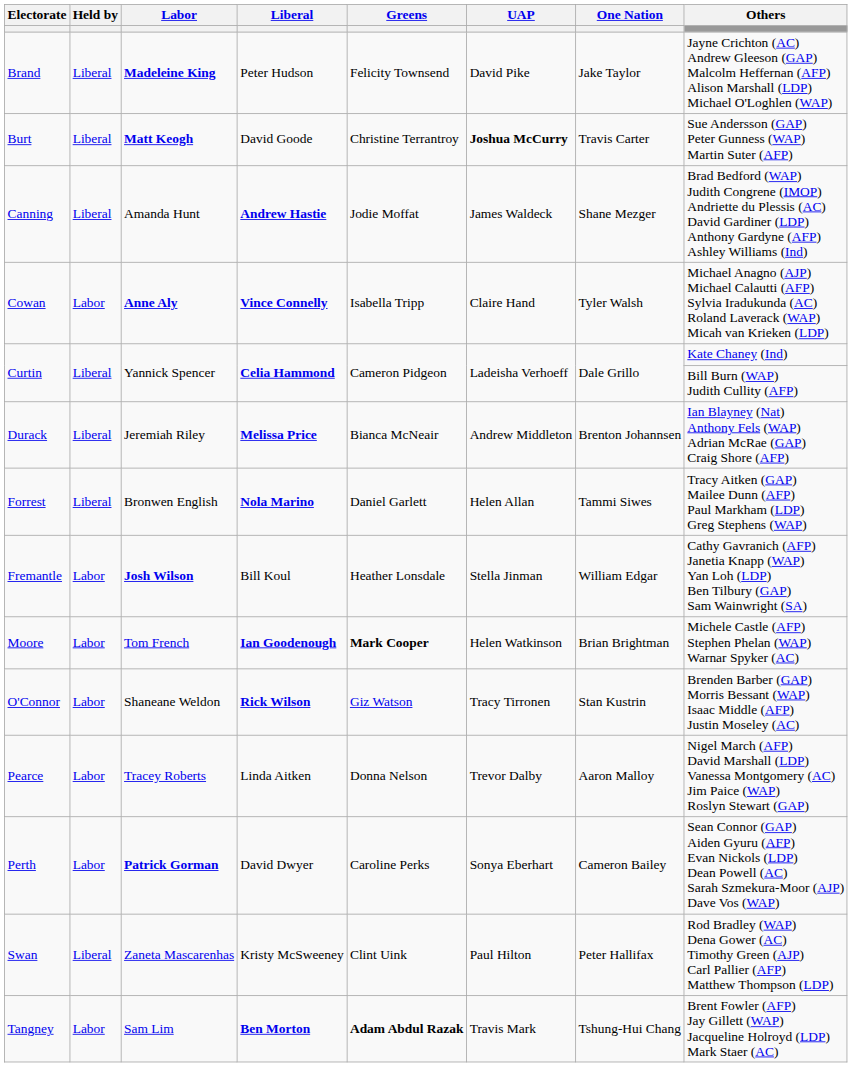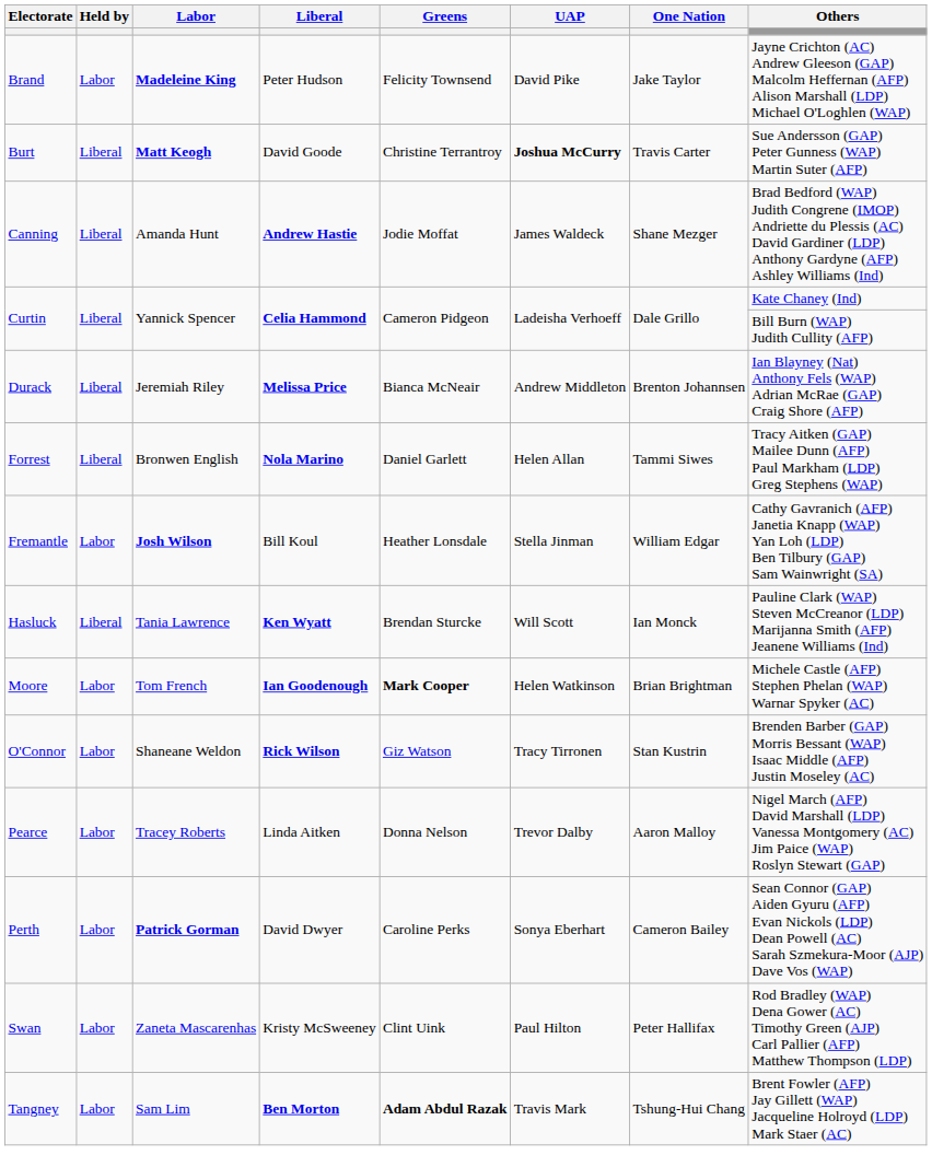Brand | Held by: Liberal -> Labor
- row: Cowan | Labor | Anne Aly | Vince Connelly | Isabella Tripp | Claire Hand | Tyler Walsh | Michael Anagno (AJP) Michael Calautti (AFP) Sylvia Iradukunda (AC) Roland Laverack (WAP) Micah van Krieken (LDP)
+ row: Hasluck | Liberal | Tania Lawrence | Ken Wyatt | Brendan Sturcke | Will Scott | Ian Monck | Pauline Clark (WAP) Steven McCreanor (LDP) Marijanna Smith (AFP) Jeanene Williams (Ind)
Swan | Held by: Liberal -> Labor
